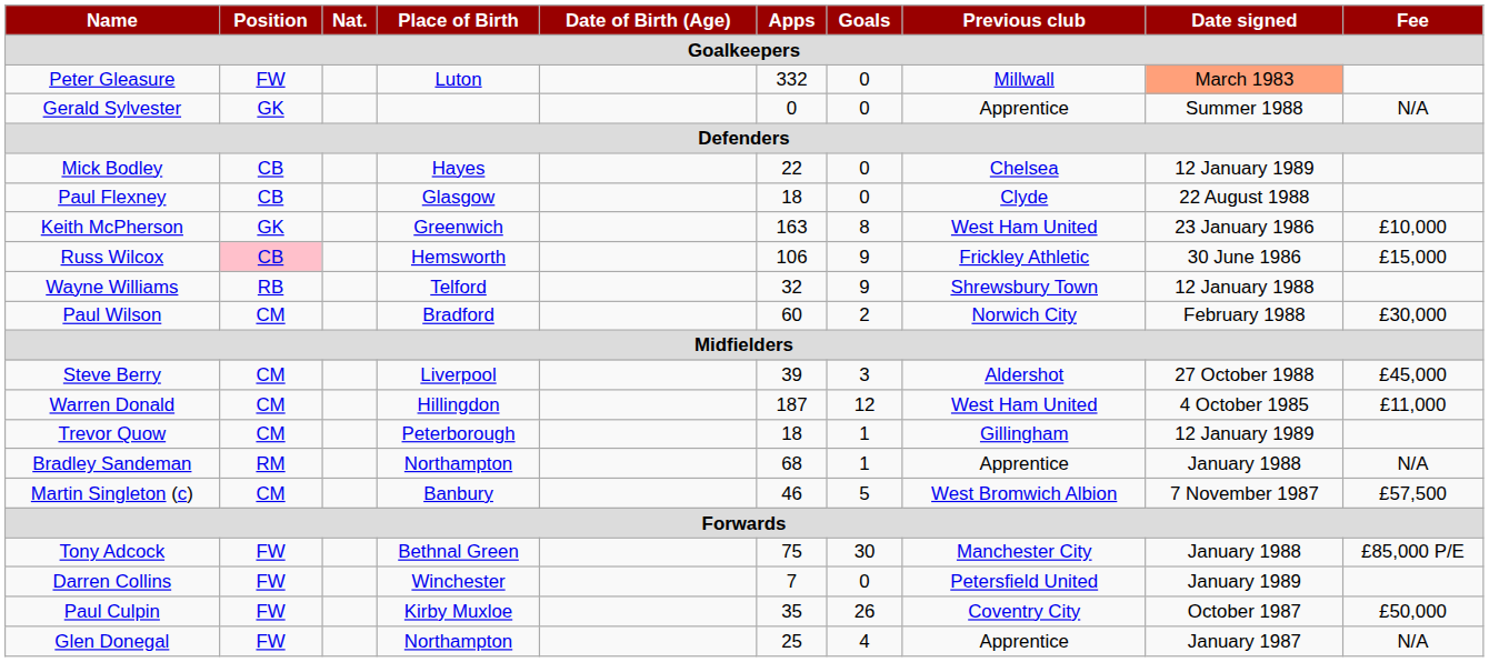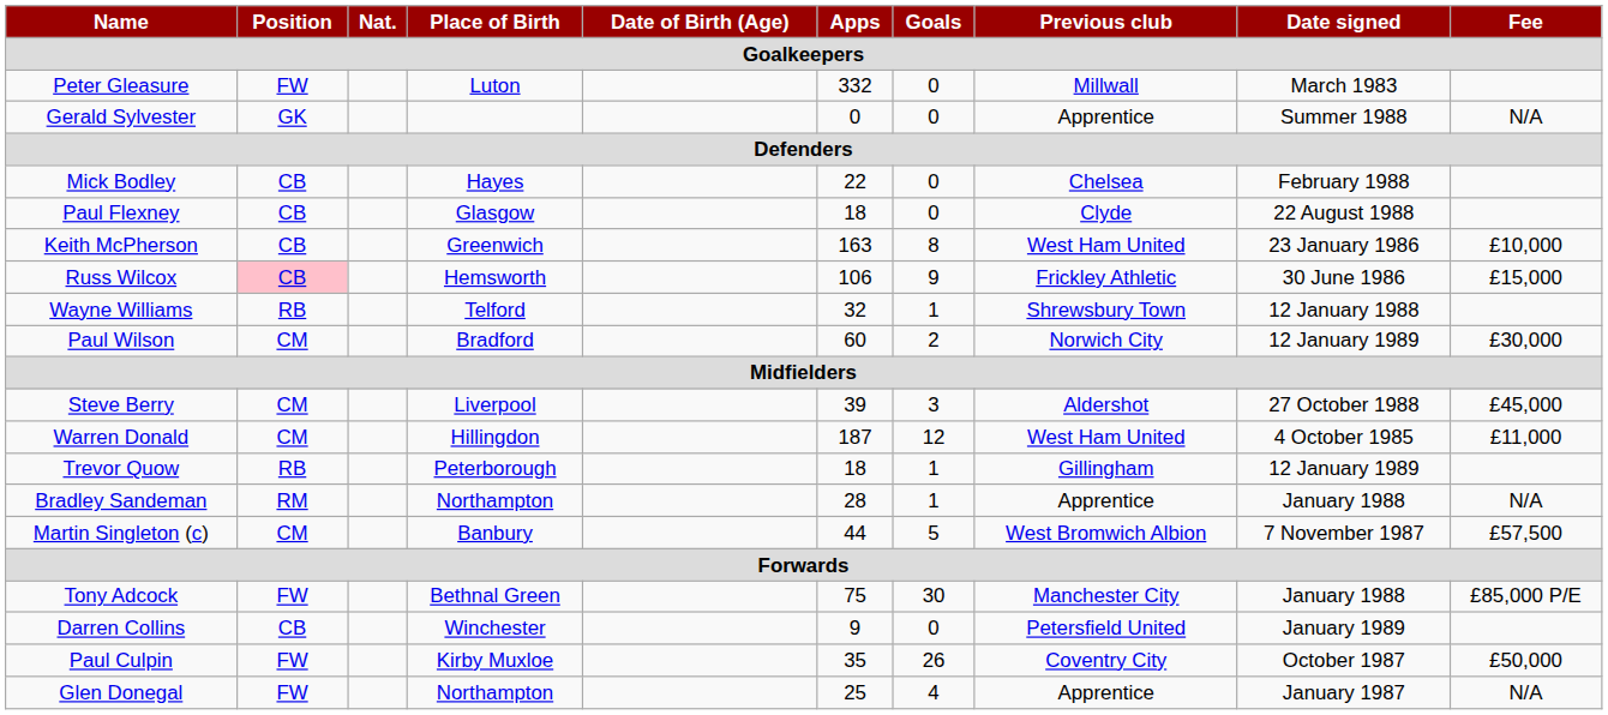Peter Gleasure | Date signed: lightsalmon background -> no background
Mick Bodley | Date signed: 12 January 1989 -> February 1988
Keith McPherson | Position: GK -> CB
Wayne Williams | Goals: 9 -> 1
Paul Wilson | Date signed: February 1988 -> 12 January 1989
Trevor Quow | Position: CM -> RB
Bradley Sandeman | Apps: 68 -> 28
Martin Singleton (c) | Apps: 46 -> 44
Darren Collins | Position: FW -> CB
Darren Collins | Apps: 7 -> 9
